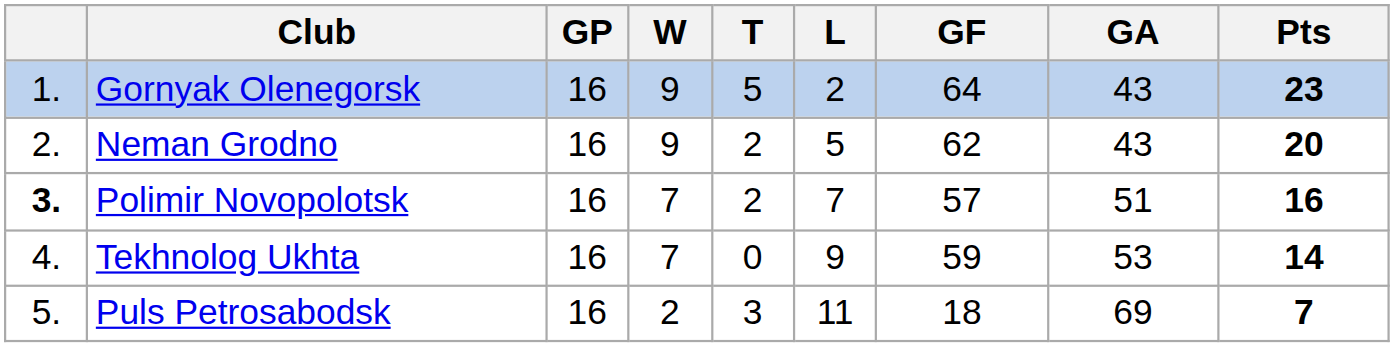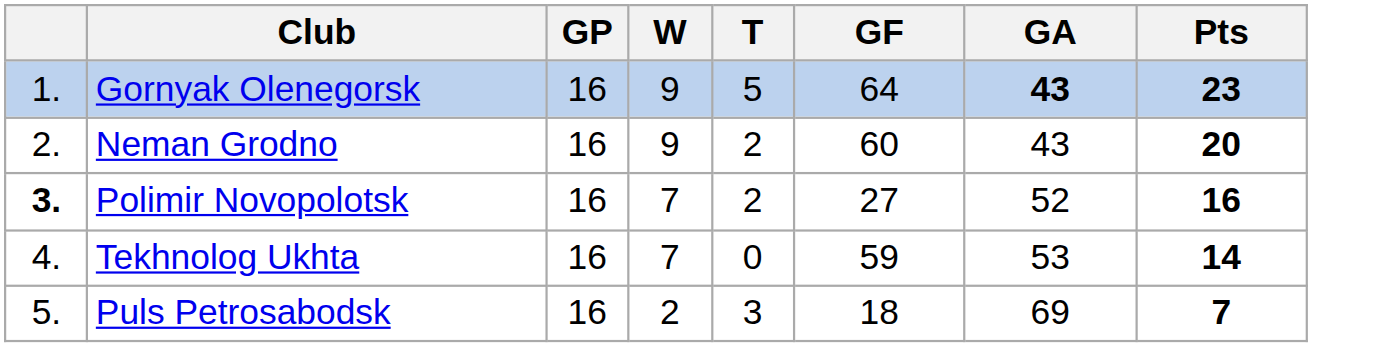- column: L | 2 | 5 | 7 | 9 | 11
Gornyak Olenegorsk | GA: normal -> bold
Neman Grodno | GF: 62 -> 60
Polimir Novopolotsk | GF: 57 -> 27
Polimir Novopolotsk | GA: 51 -> 52
